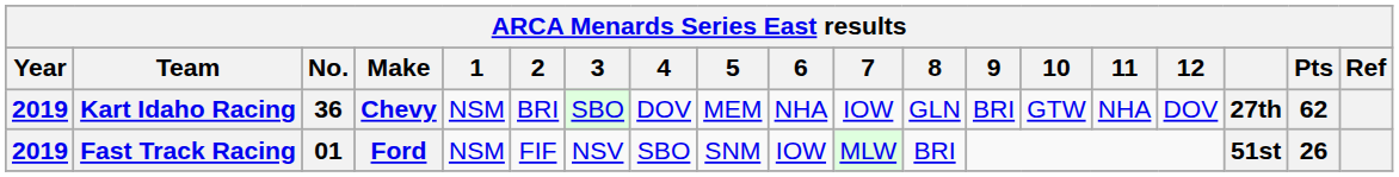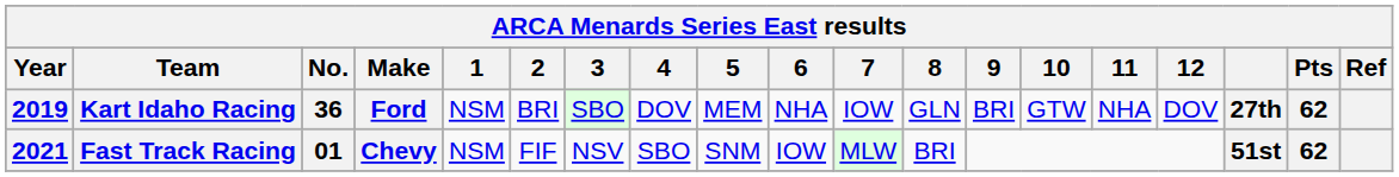Kart Idaho Racing | Make: Chevy -> Ford
Fast Track Racing | Year: 2019 -> 2021
Fast Track Racing | Make: Ford -> Chevy
Fast Track Racing | Pts: 26 -> 62
